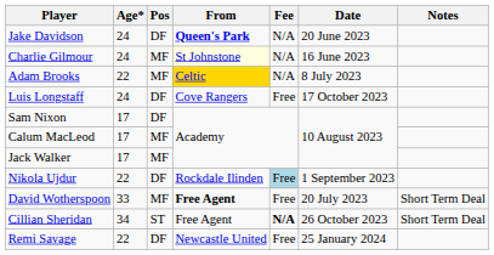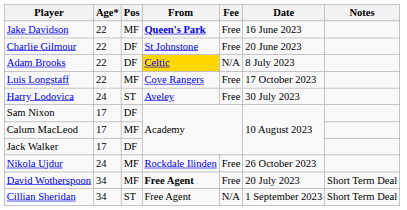Jake Davidson | Age*: 24 -> 22
Jake Davidson | Pos: DF -> MF
Jake Davidson | Fee: N/A -> Free
Jake Davidson | Date: 20 June 2023 -> 16 June 2023
Charlie Gilmour | Age*: 24 -> 22
Charlie Gilmour | Pos: MF -> DF
Charlie Gilmour | From: lightyellow background -> no background
Charlie Gilmour | Fee: N/A -> Free
Charlie Gilmour | Date: 16 June 2023 -> 20 June 2023
Adam Brooks | Pos: MF -> DF
Luis Longstaff | Age*: 24 -> 22
Luis Longstaff | Pos: DF -> MF
+ row: Harry Lodovica | 24 | ST | Aveley | Free | 30 July 2023
Jack Walker | Pos: MF -> DF
Nikola Ujdur | Age*: 22 -> 24
Nikola Ujdur | Pos: DF -> MF
Nikola Ujdur | Fee: lightblue background -> no background
Nikola Ujdur | Date: 1 September 2023 -> 26 October 2023
David Wotherspoon | Age*: 33 -> 34
Cillian Sheridan | Fee: bold -> normal
Cillian Sheridan | Date: 26 October 2023 -> 1 September 2023
- row: Remi Savage | 22 | DF | Newcastle United | Free | 25 January 2024
